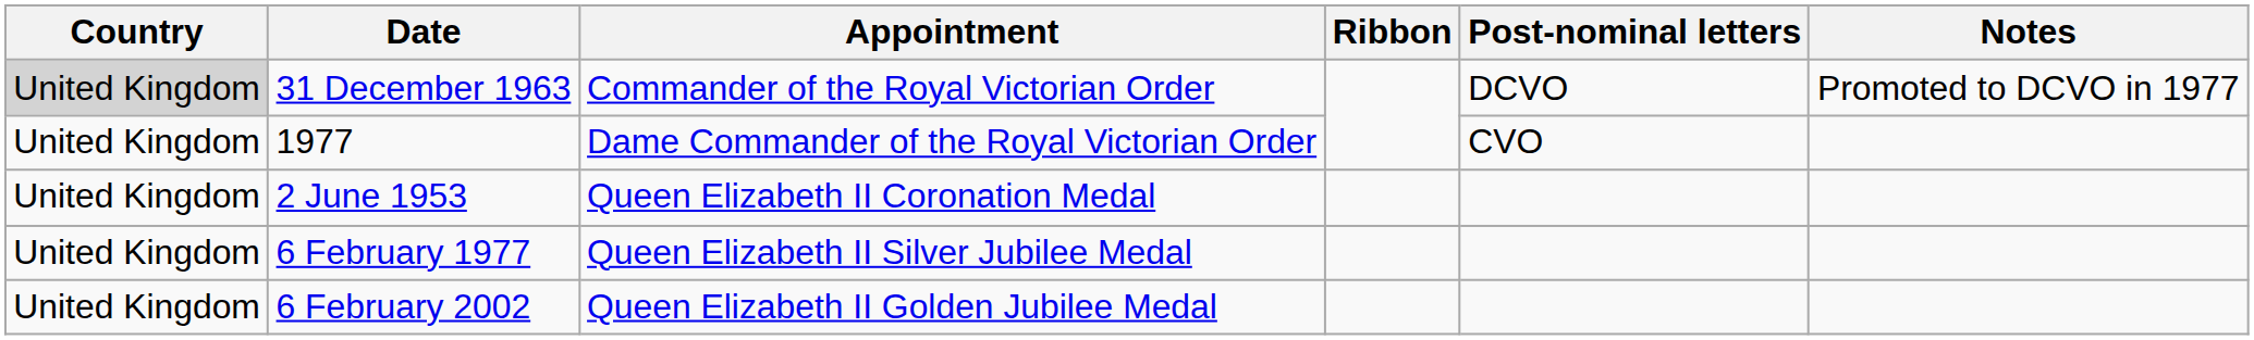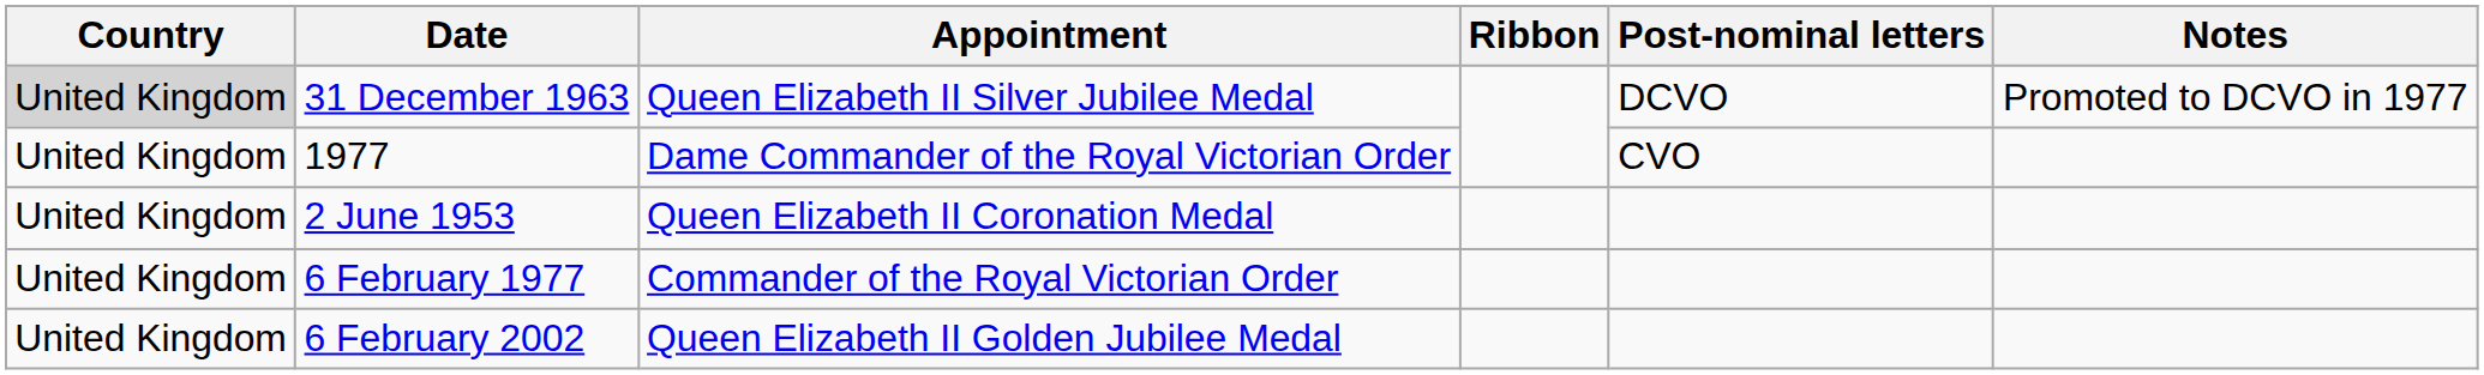31 December 1963 | Appointment: Commander of the Royal Victorian Order -> Queen Elizabeth II Silver Jubilee Medal
6 February 1977 | Appointment: Queen Elizabeth II Silver Jubilee Medal -> Commander of the Royal Victorian Order
